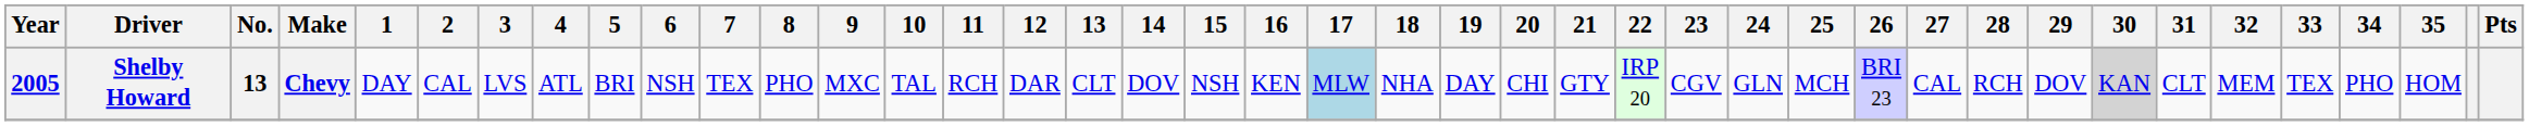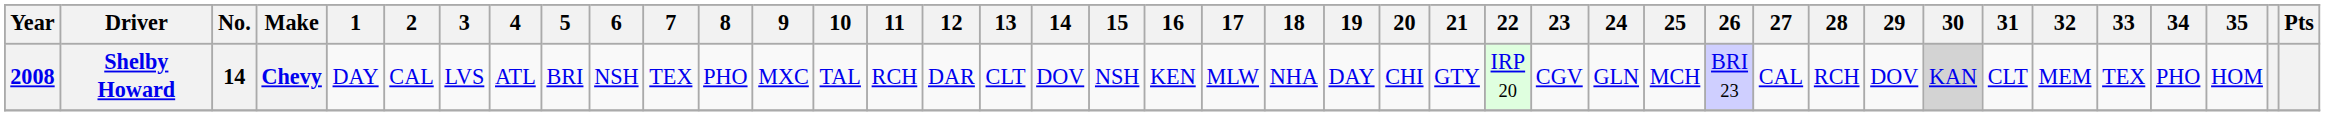Shelby Howard | Year: 2005 -> 2008
Shelby Howard | No.: 13 -> 14
Shelby Howard | 17: lightblue background -> no background
